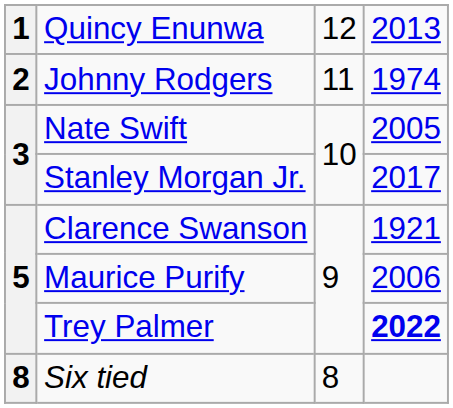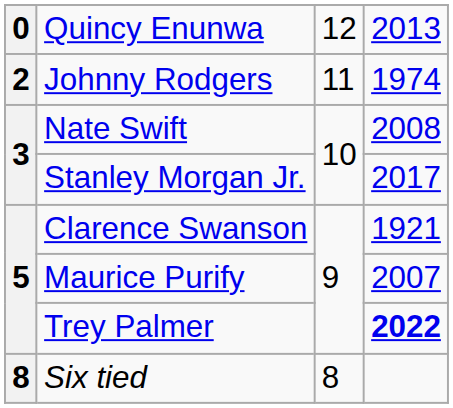Quincy Enunwa | column 1: 1 -> 0
Nate Swift | column 4: 2005 -> 2008
Maurice Purify | column 4: 2006 -> 2007
